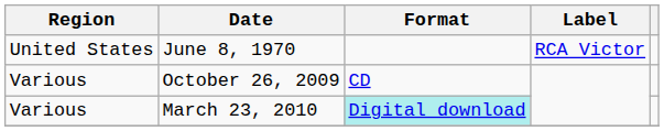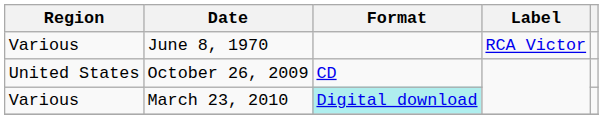June 8, 1970 | Region: United States -> Various
October 26, 2009 | Region: Various -> United States
